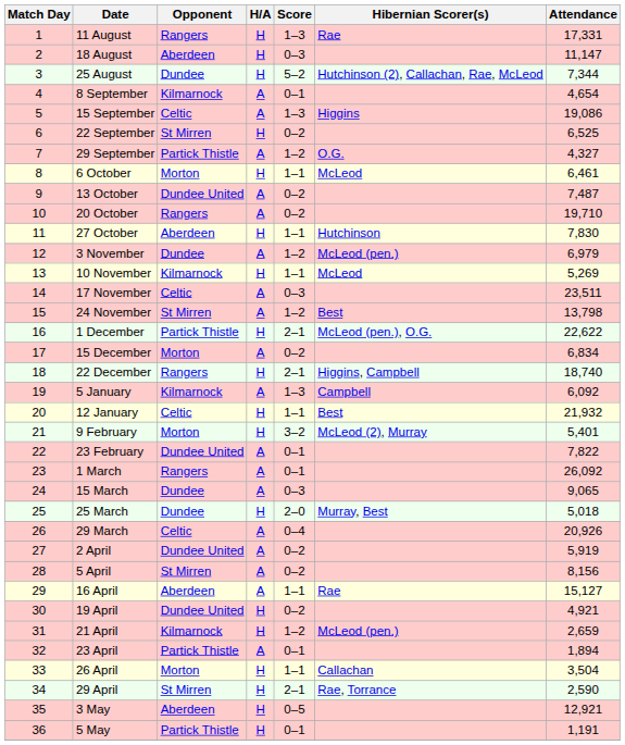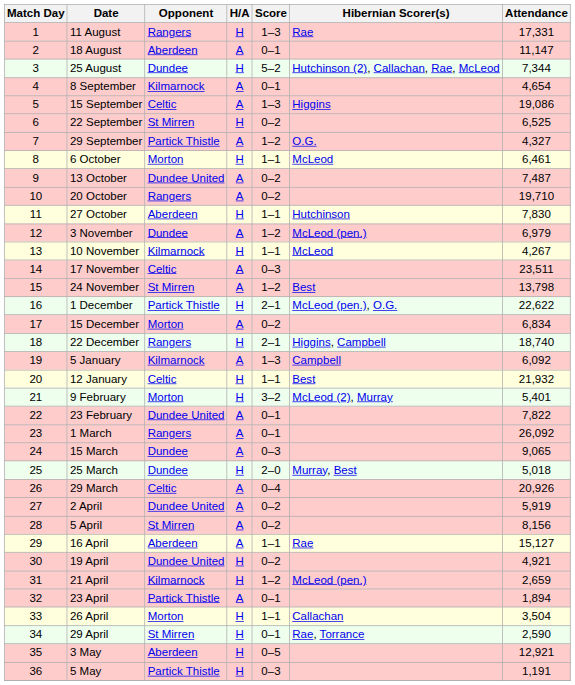18 August | H/A: H -> A
18 August | Score: 0–3 -> 0–1
10 November | Attendance: 5,269 -> 4,267
29 April | Score: 2–1 -> 0–1
5 May | Score: 0–1 -> 0–3
